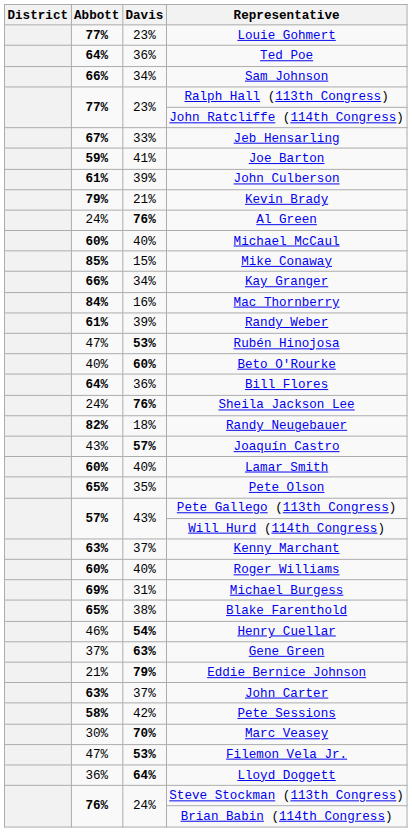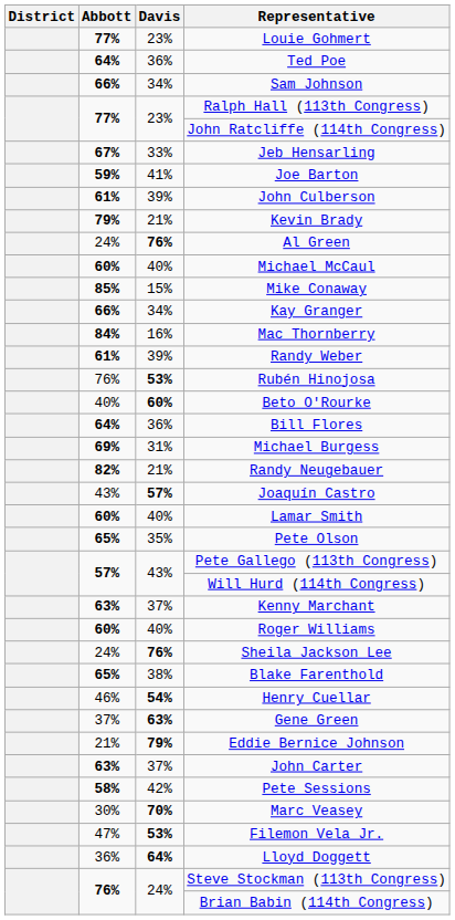Rubén Hinojosa | Abbott: 47% -> 76%
rows swapped: Sheila Jackson Lee <-> Michael Burgess
Randy Neugebauer | Davis: 18% -> 21%
